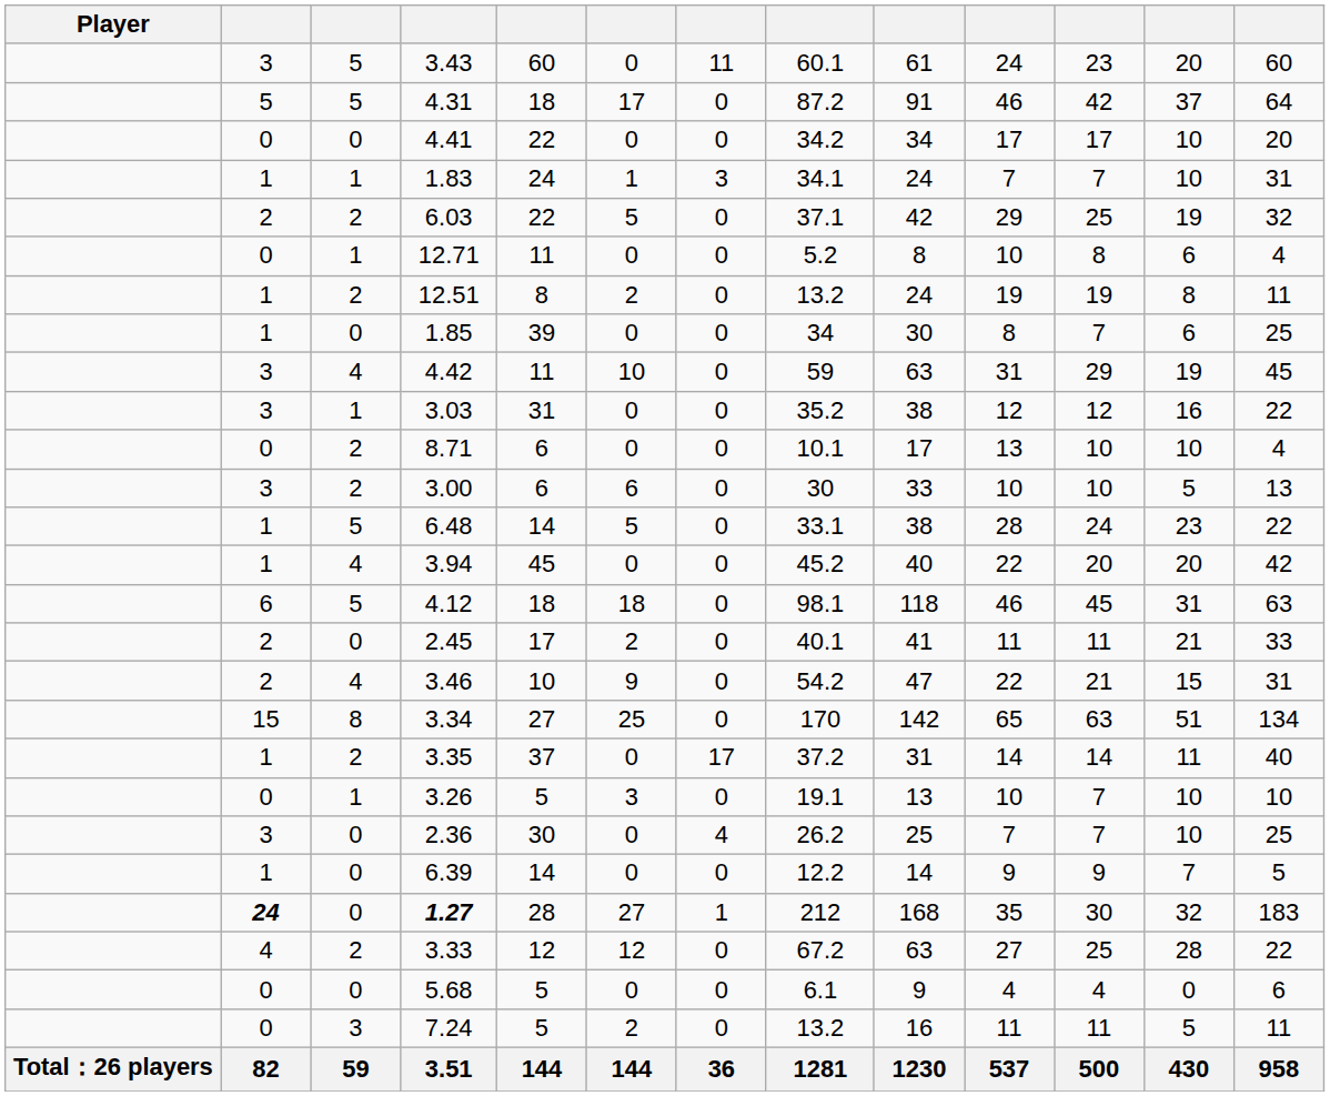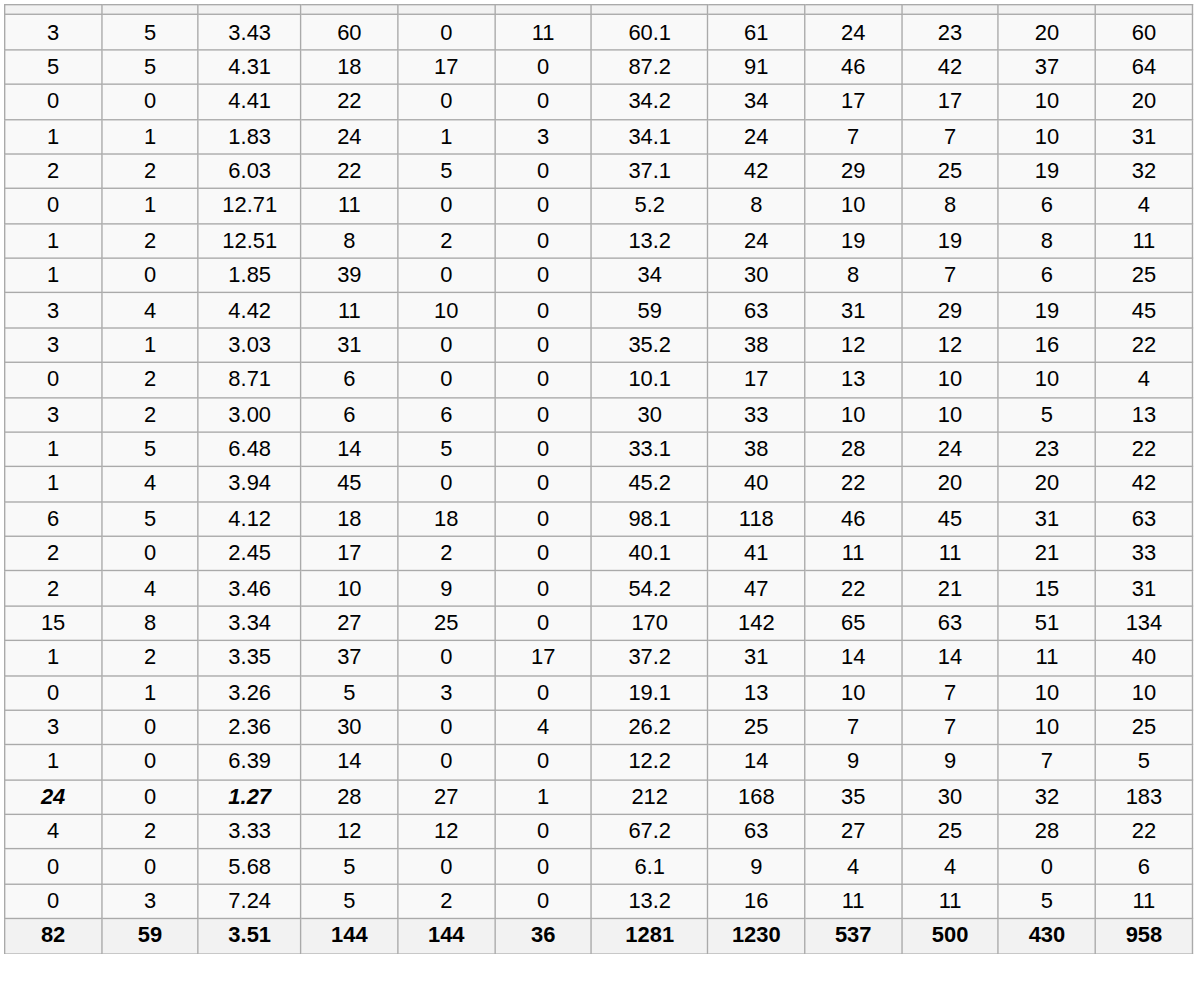- column: Player | Total：26 players
